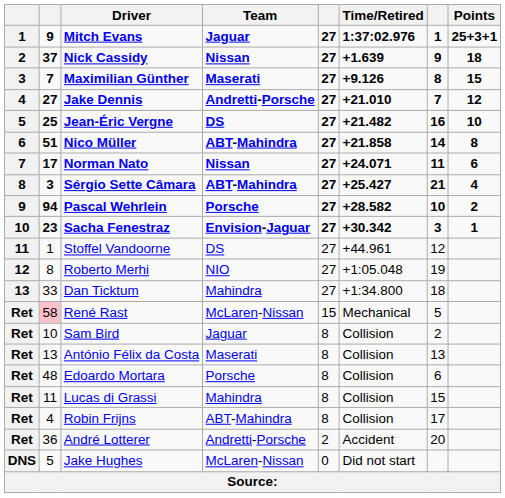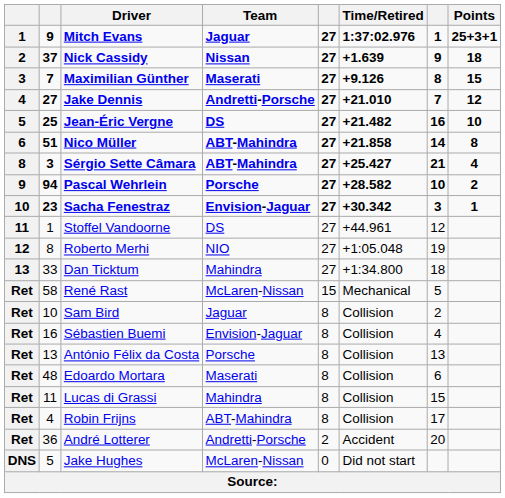- row: 7 | 17 | Norman Nato | Nissan | 27 | +24.071 | 11 | 6
René Rast | column 2: pink background -> no background
+ row: Ret | 16 | Sébastien Buemi | Envision-Jaguar | 8 | Collision | 4
António Félix da Costa | Team: Maserati -> Porsche
Edoardo Mortara | Team: Porsche -> Maserati
